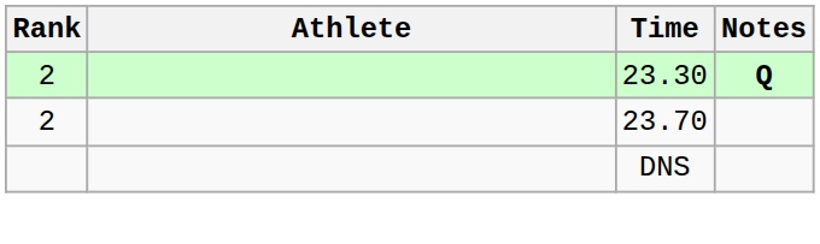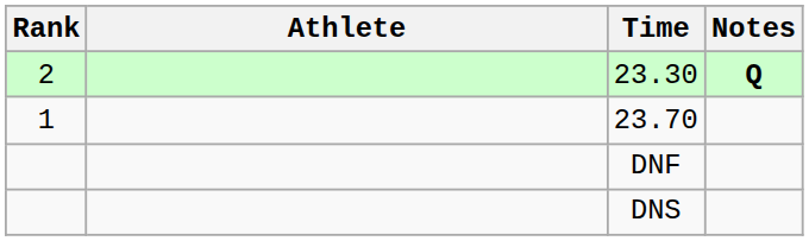23.70 | Rank: 2 -> 1
+ row: DNF
